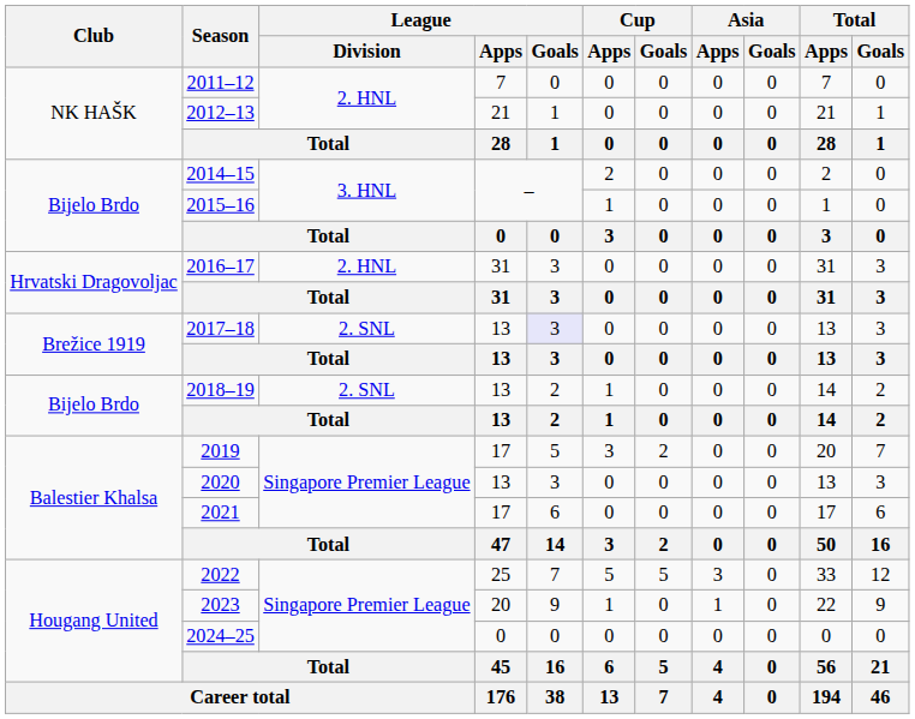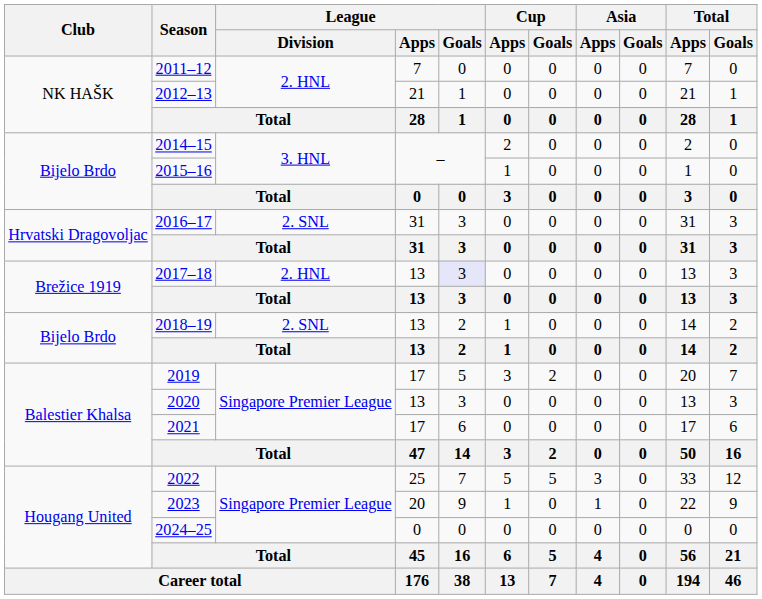2016–17 | League / Division: 2. HNL -> 2. SNL
2017–18 | League / Division: 2. SNL -> 2. HNL
